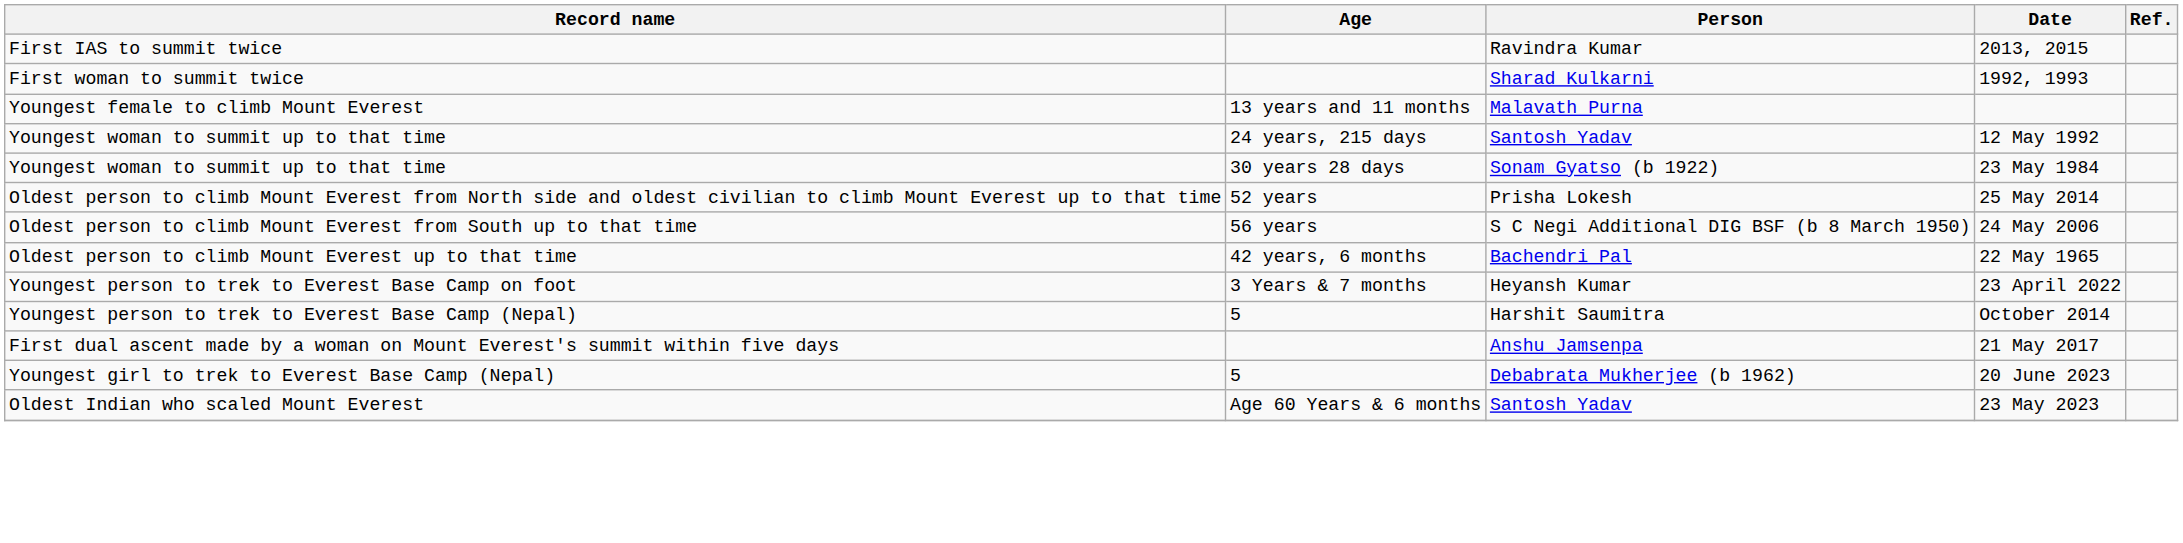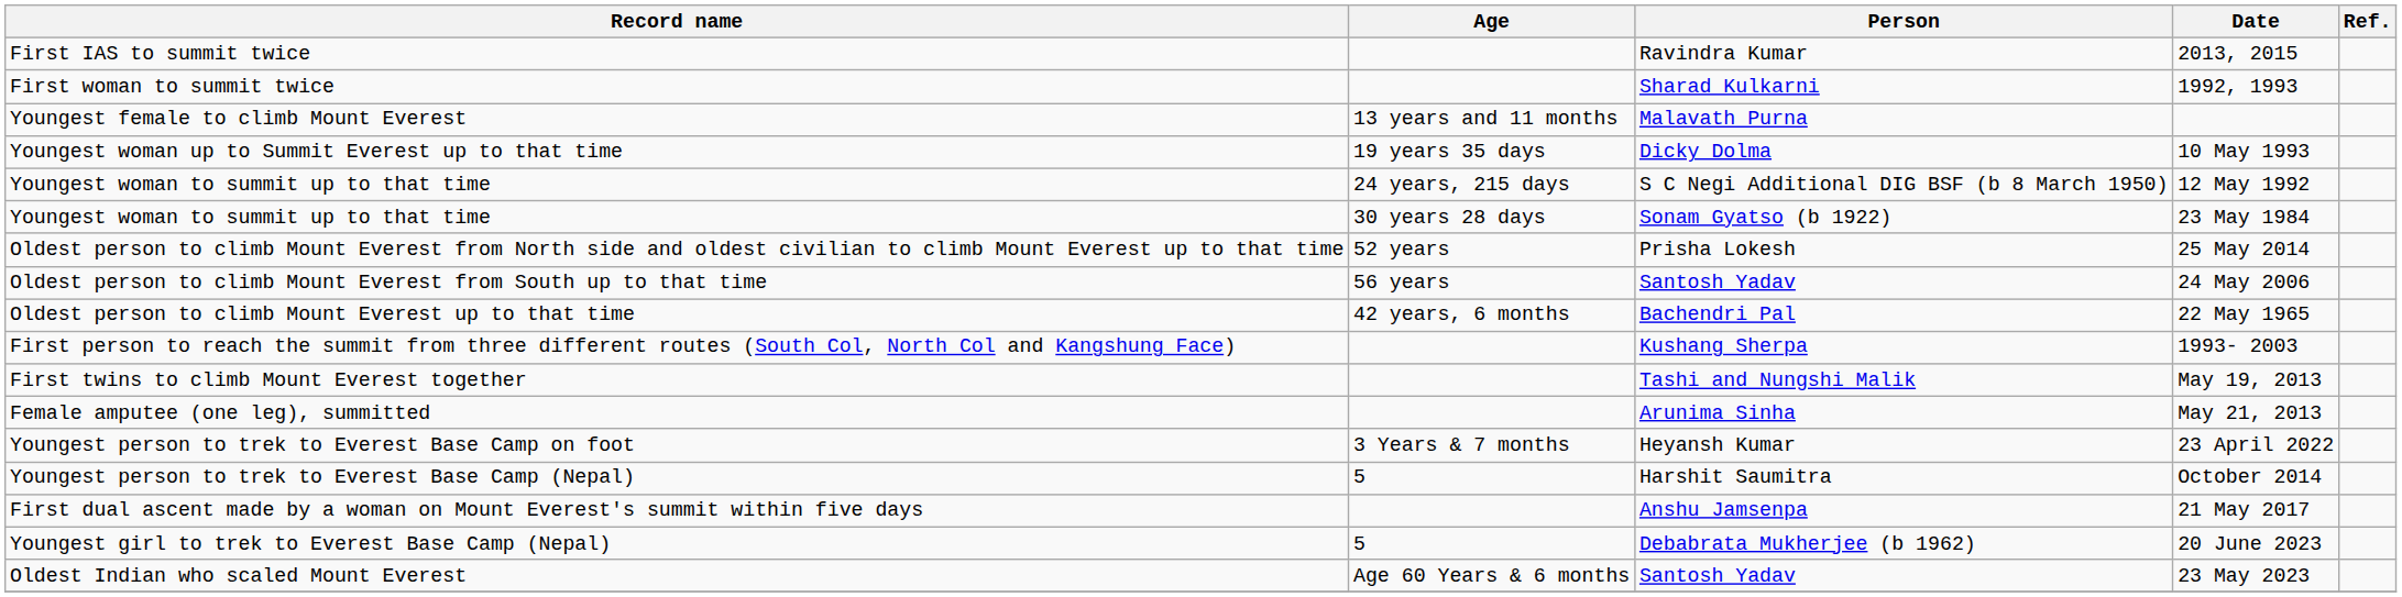+ row: Youngest woman up to Summit Everest up to that time | 19 years 35 days | Dicky Dolma | 10 May 1993
12 May 1992 | Person: Santosh Yadav -> S C Negi Additional DIG BSF (b 8 March 1950)
24 May 2006 | Person: S C Negi Additional DIG BSF (b 8 March 1950) -> Santosh Yadav
+ row: First person to reach the summit from three different routes (South Col, North Col and Kangshung Face) | Kushang Sherpa | 1993- 2003
+ row: First twins to climb Mount Everest together | Tashi and Nungshi Malik | May 19, 2013
+ row: Female amputee (one leg), summitted | Arunima Sinha | May 21, 2013
